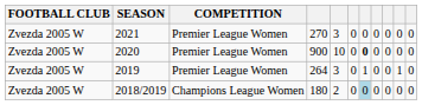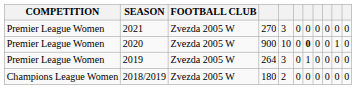columns swapped: COMPETITION <-> FOOTBALL CLUB
2020 | column 10: 0 -> 1
2019 | column 10: 1 -> 0
2018/2019 | column 7: lightblue background -> no background
